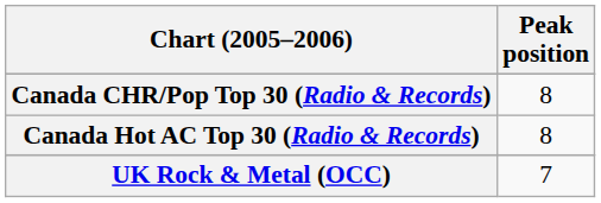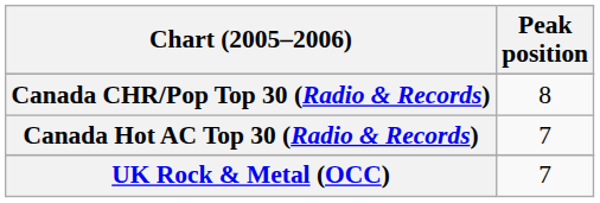Canada Hot AC Top 30 (Radio & Records) | Peak position: 8 -> 7
